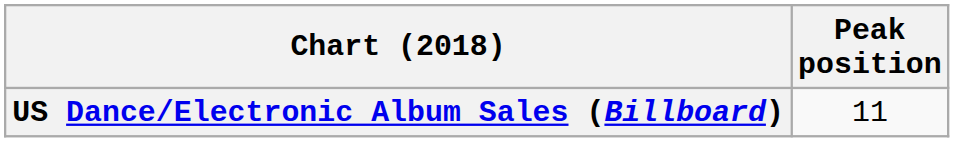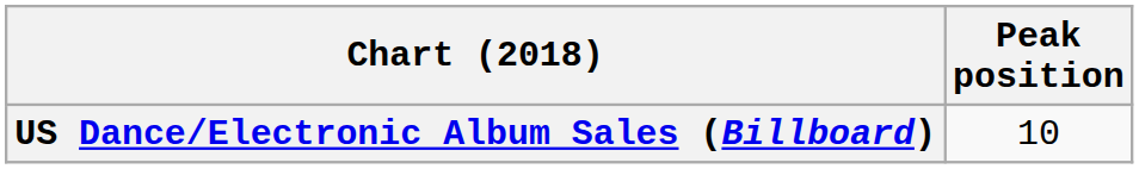US Dance/Electronic Album Sales (Billboard) | Peak position: 11 -> 10
